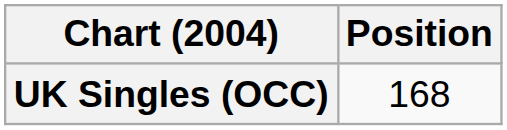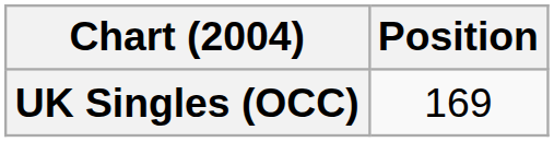UK Singles (OCC) | Position: 168 -> 169
